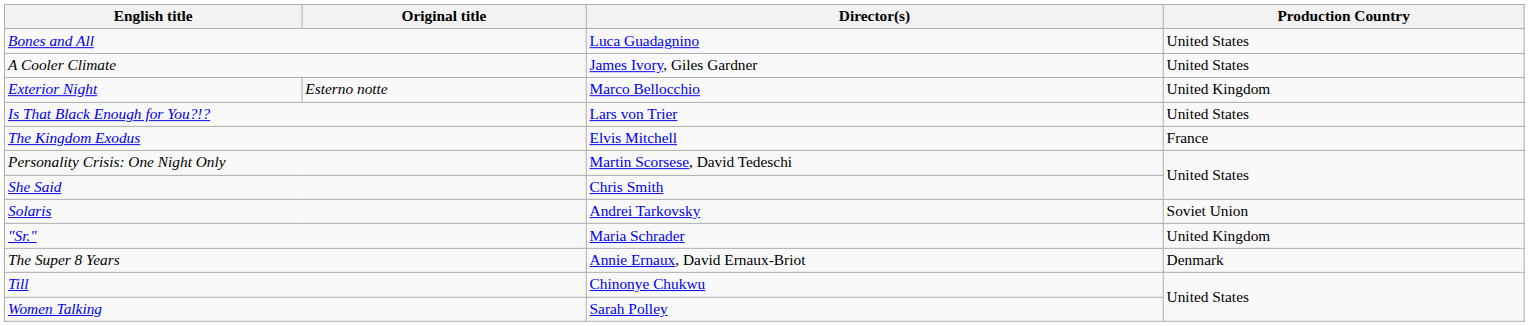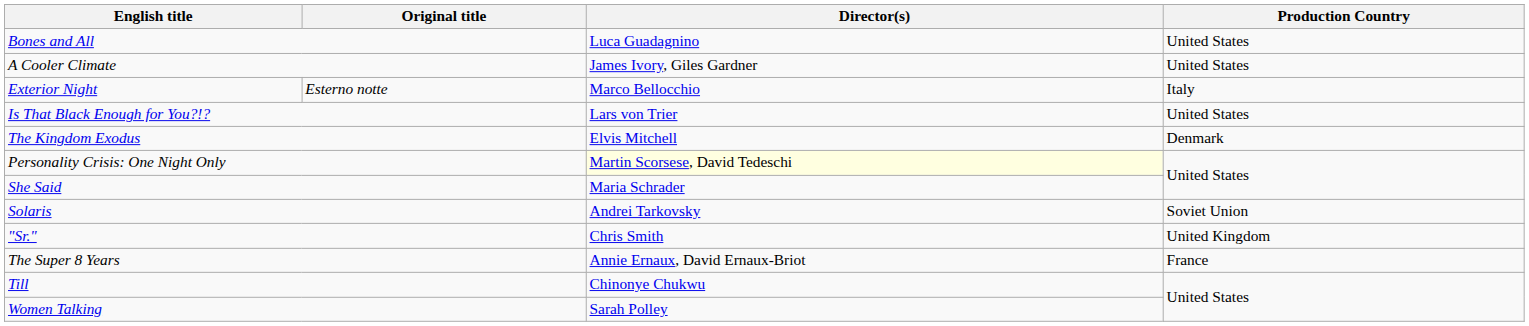Exterior Night | Production Country: United Kingdom -> Italy
The Kingdom Exodus | Production Country: France -> Denmark
Personality Crisis: One Night Only | Director(s): no background -> lightyellow background
She Said | Director(s): Chris Smith -> Maria Schrader
"Sr." | Director(s): Maria Schrader -> Chris Smith
The Super 8 Years | Production Country: Denmark -> France
